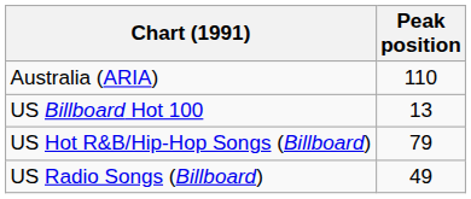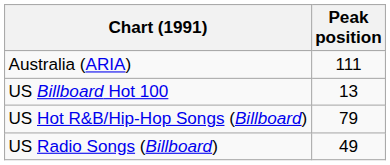Australia (ARIA) | Peak position: 110 -> 111
